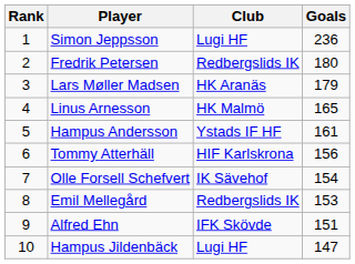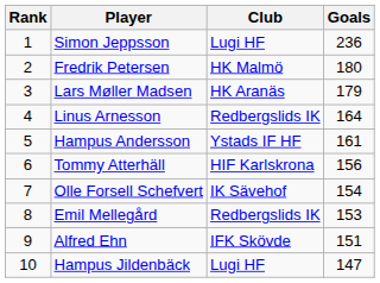Fredrik Petersen | Club: Redbergslids IK -> HK Malmö
Linus Arnesson | Club: HK Malmö -> Redbergslids IK
Linus Arnesson | Goals: 165 -> 164
